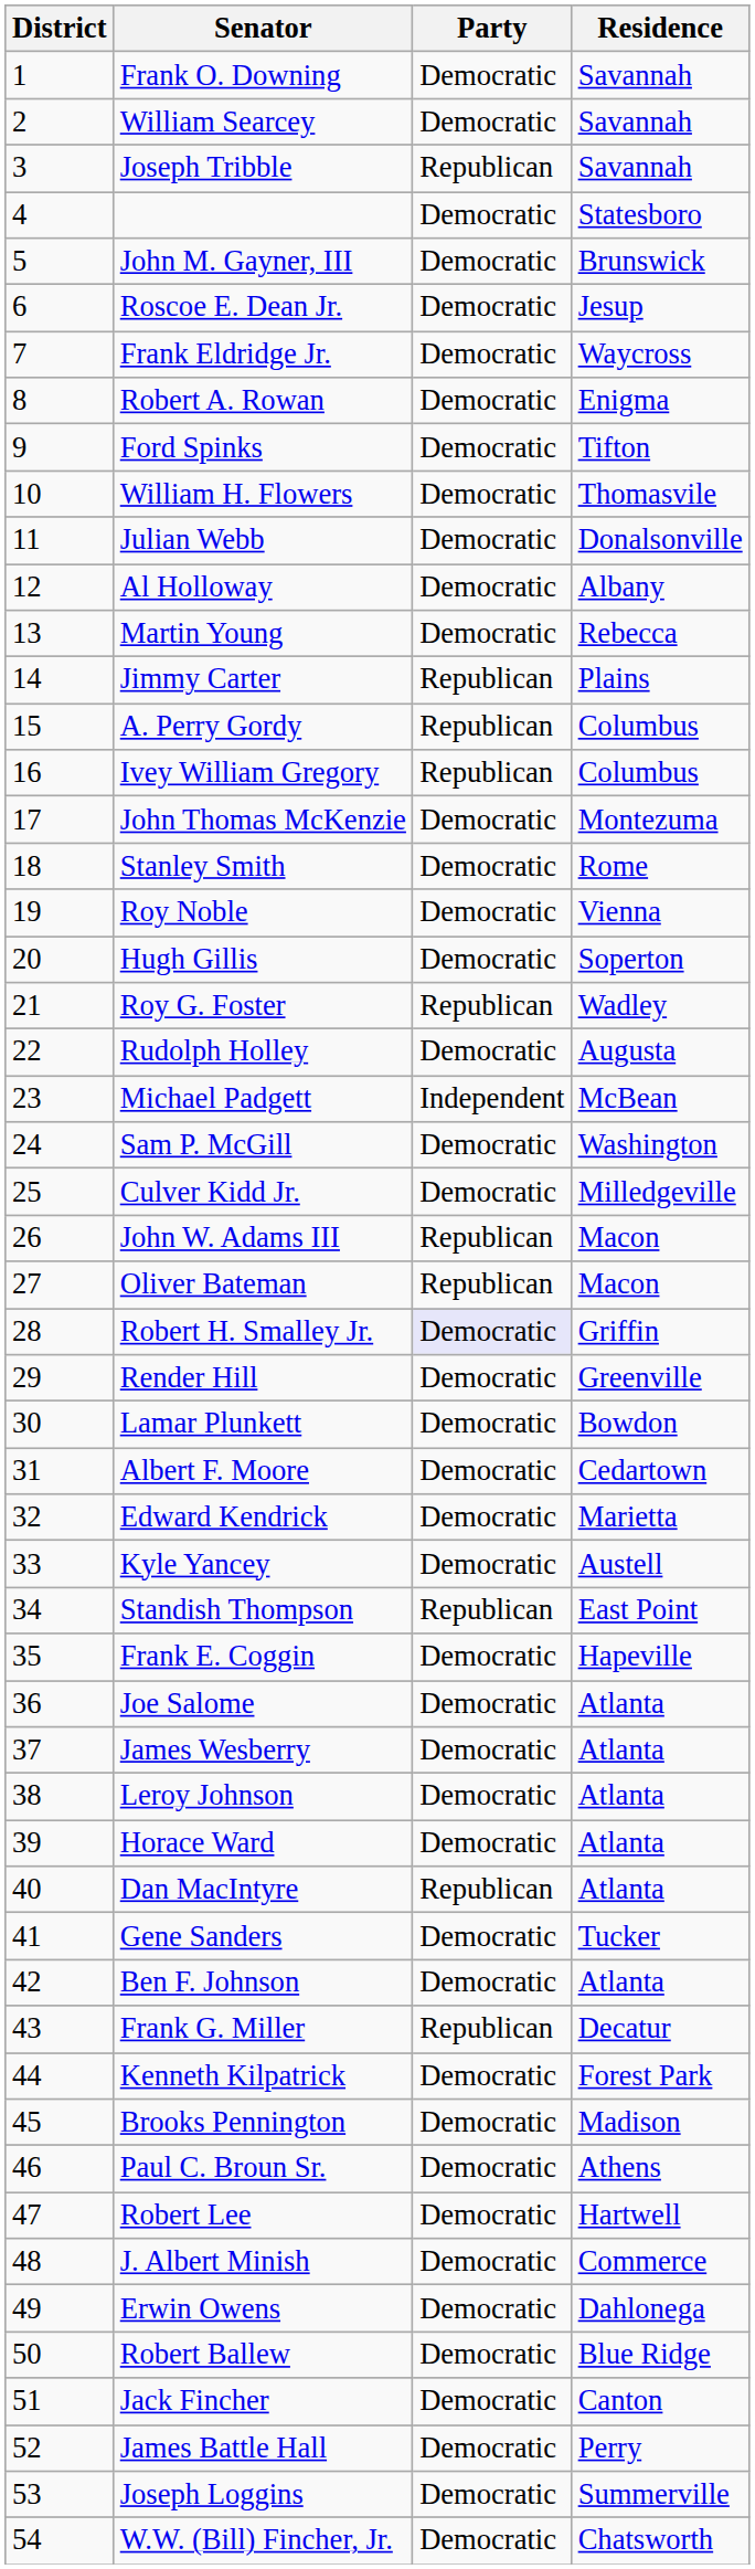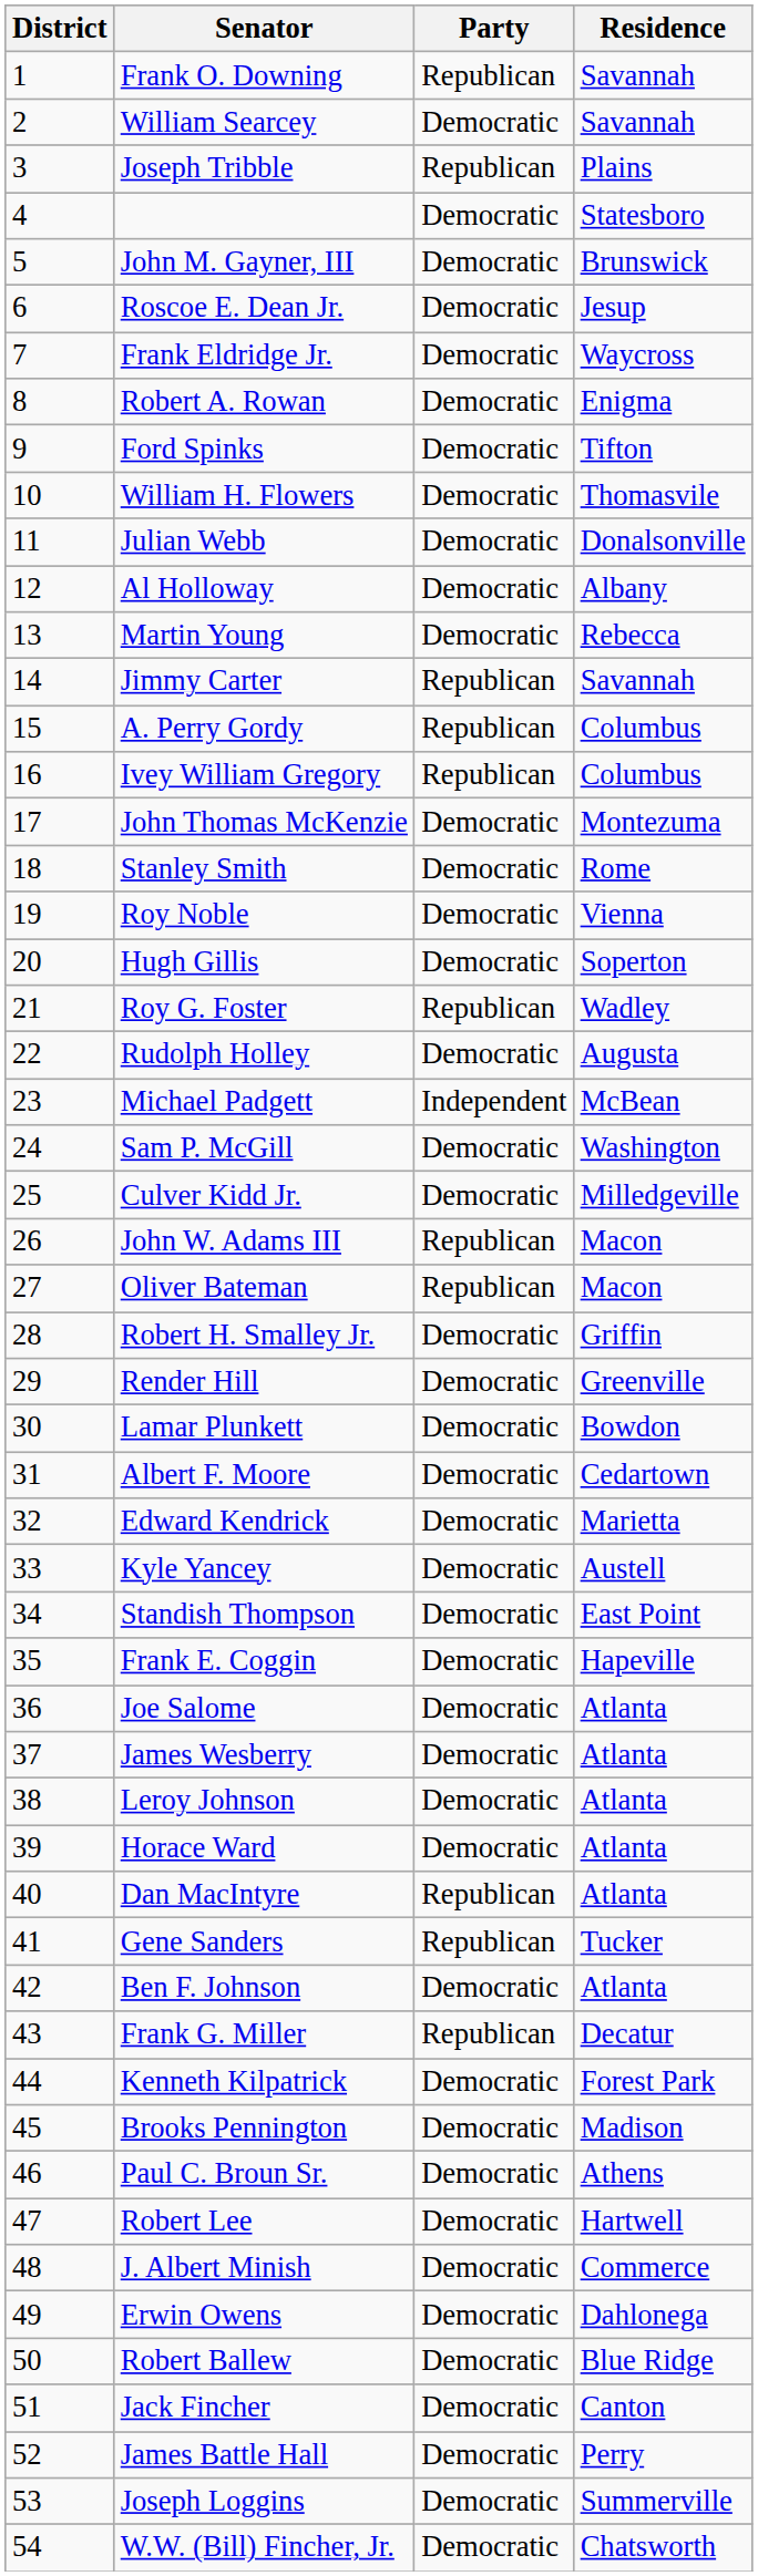Frank O. Downing | Party: Democratic -> Republican
Joseph Tribble | Residence: Savannah -> Plains
Jimmy Carter | Residence: Plains -> Savannah
Robert H. Smalley Jr. | Party: lavender background -> no background
Standish Thompson | Party: Republican -> Democratic
Gene Sanders | Party: Democratic -> Republican
